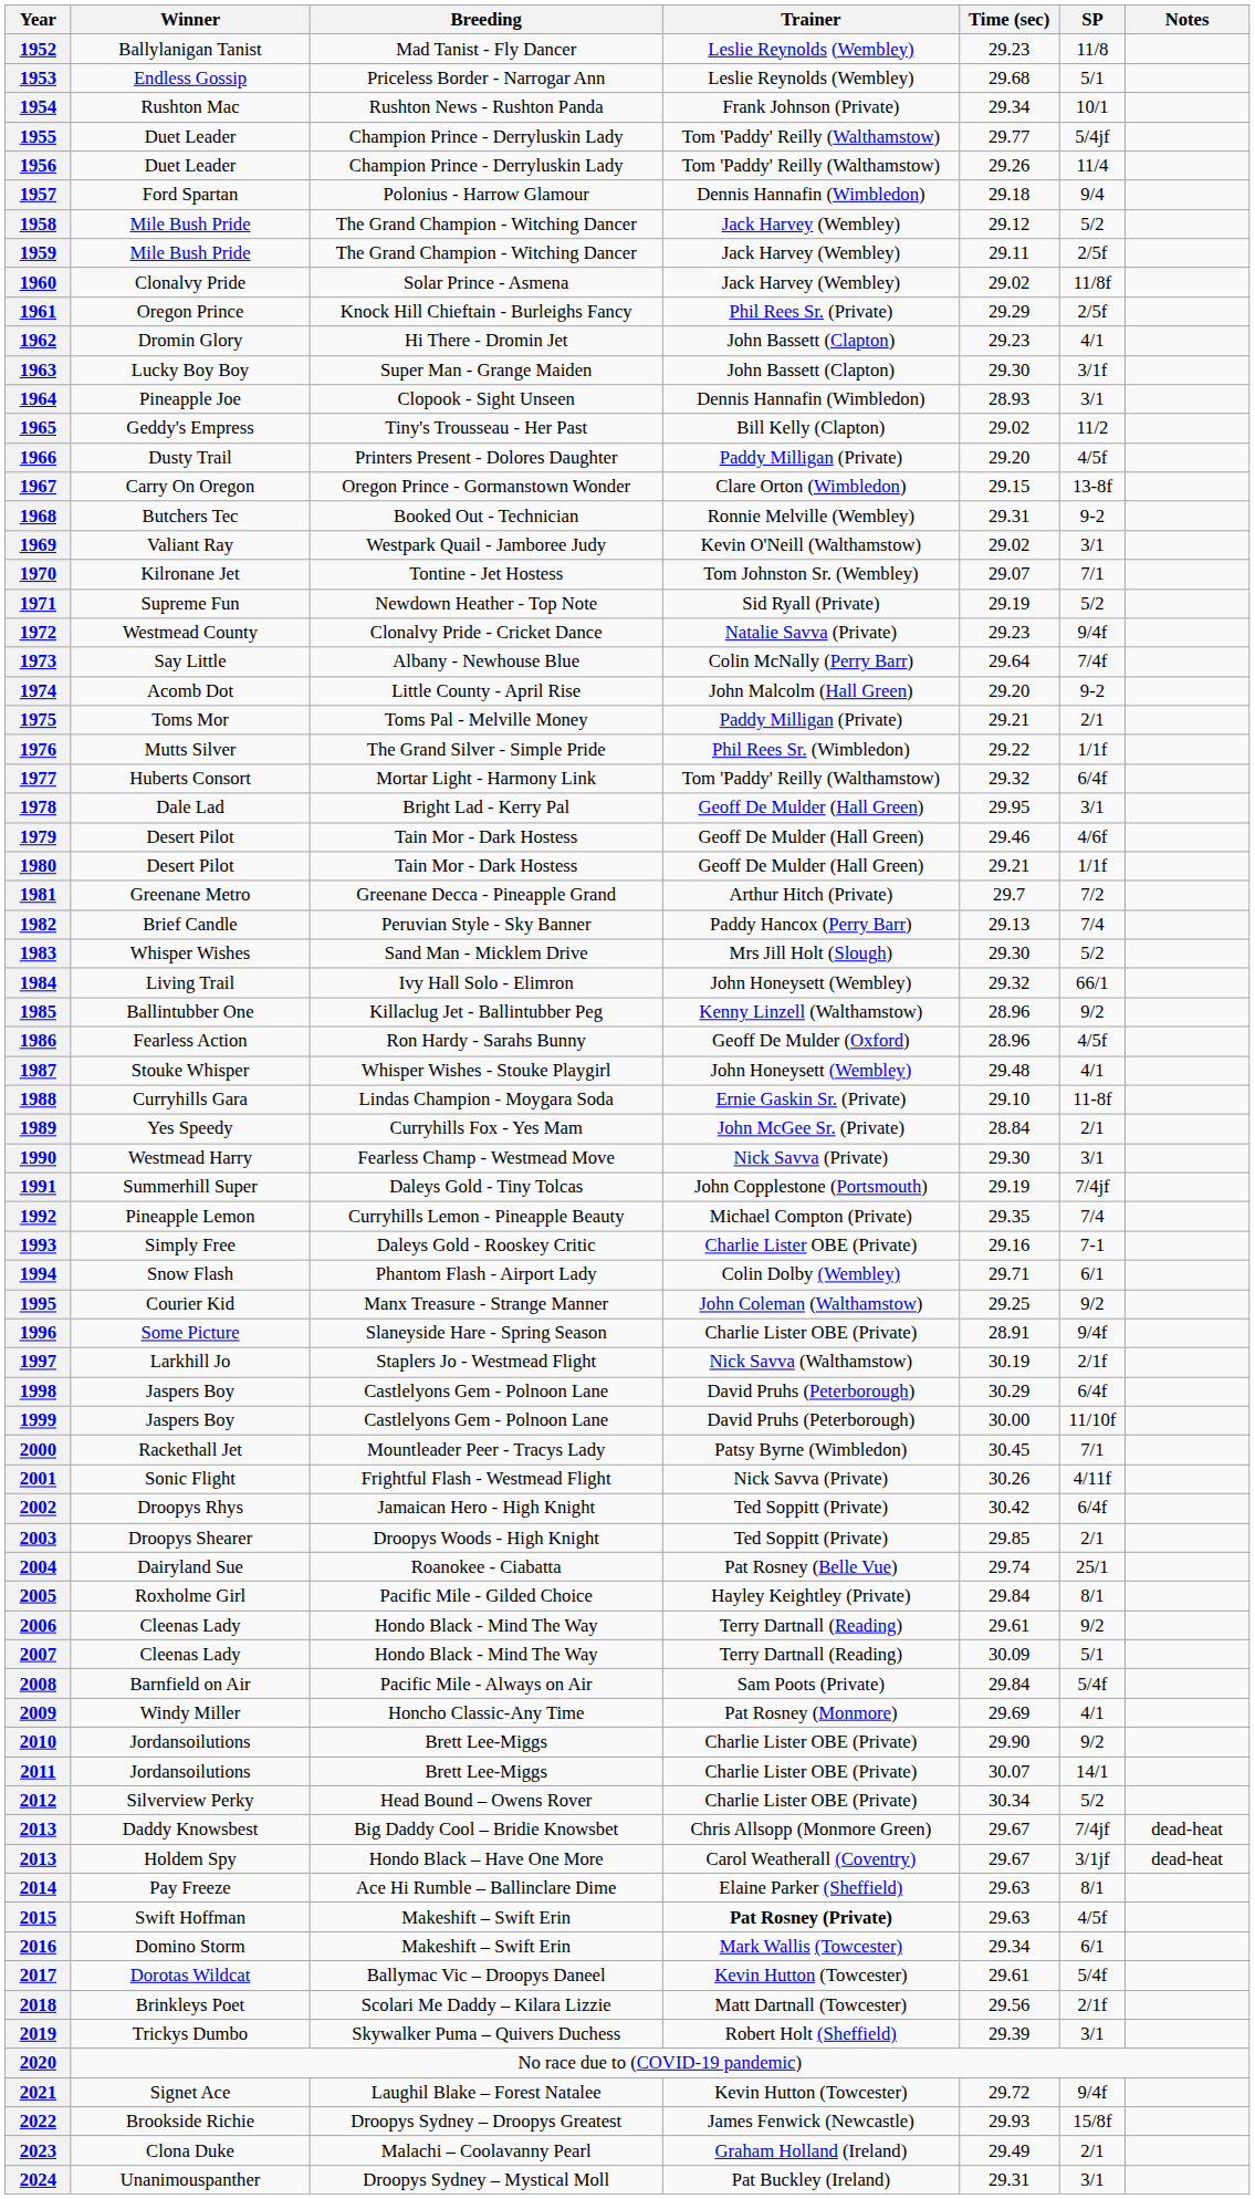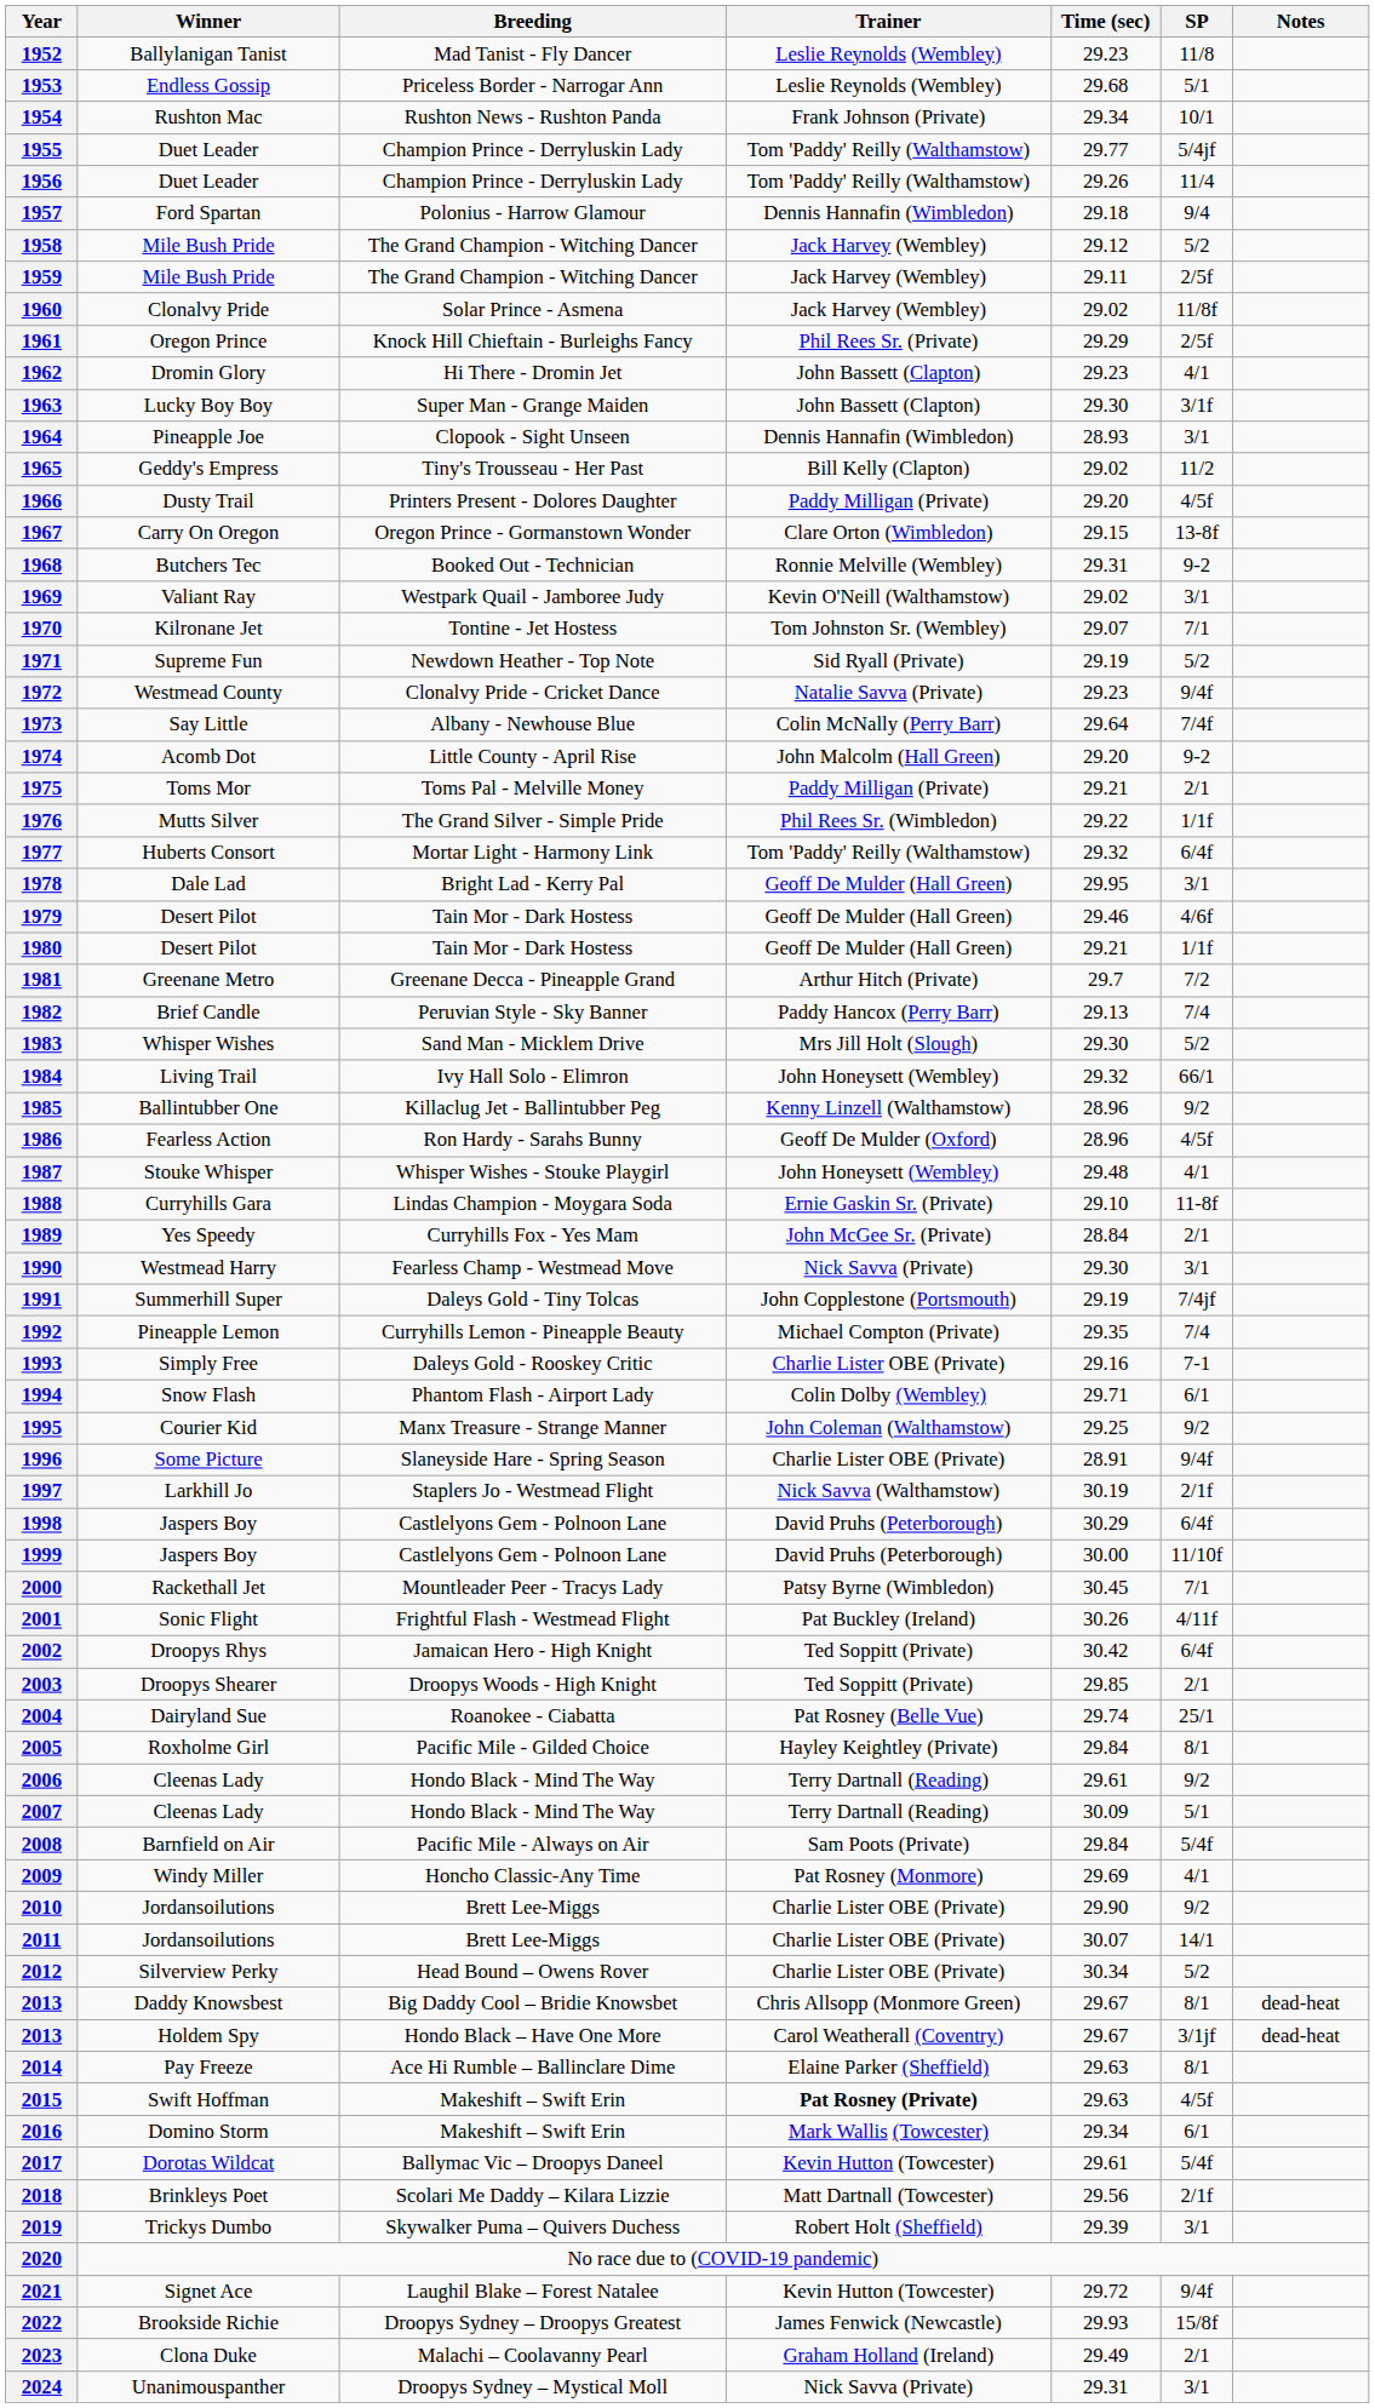2001 | Trainer: Nick Savva (Private) -> Pat Buckley (Ireland)
2013 / Daddy Knowsbest | SP: 7/4jf -> 8/1
2024 | Trainer: Pat Buckley (Ireland) -> Nick Savva (Private)
